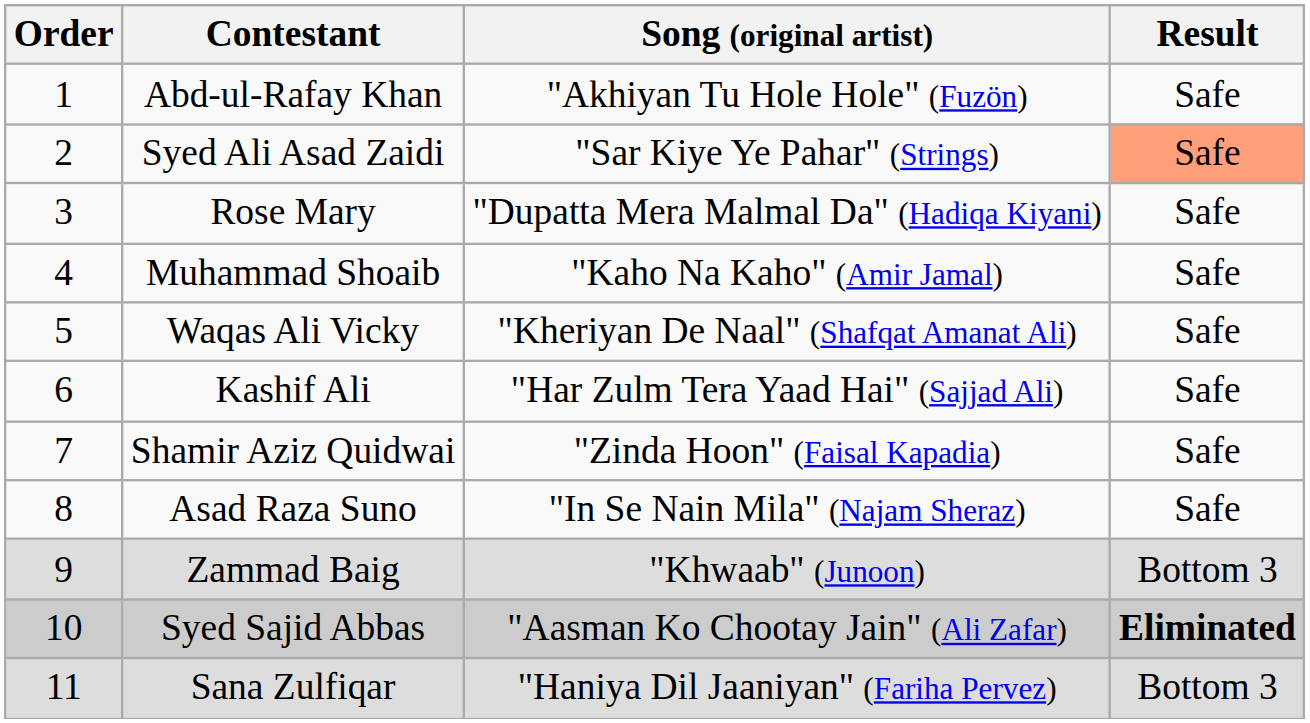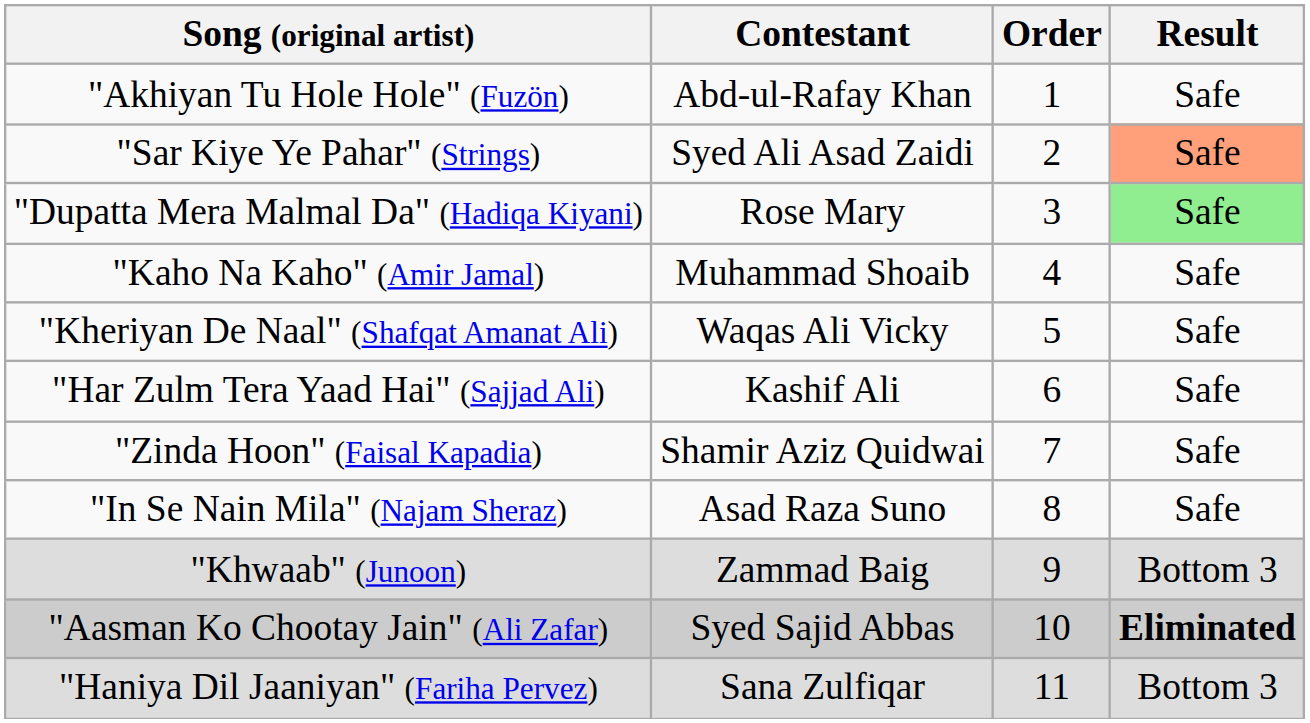columns swapped: Order <-> Song (original artist)
Rose Mary | Result: no background -> lightgreen background
